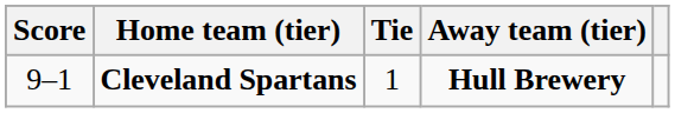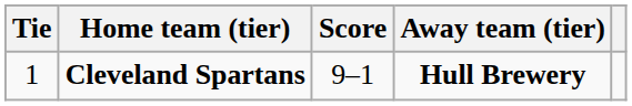columns swapped: Tie <-> Score
